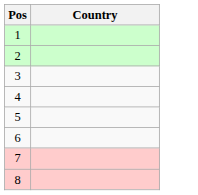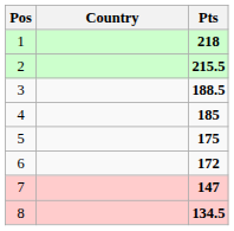+ column: Pts | 218 | 215.5 | 188.5 | 185 | 175 | 172 | 147 | 134.5
